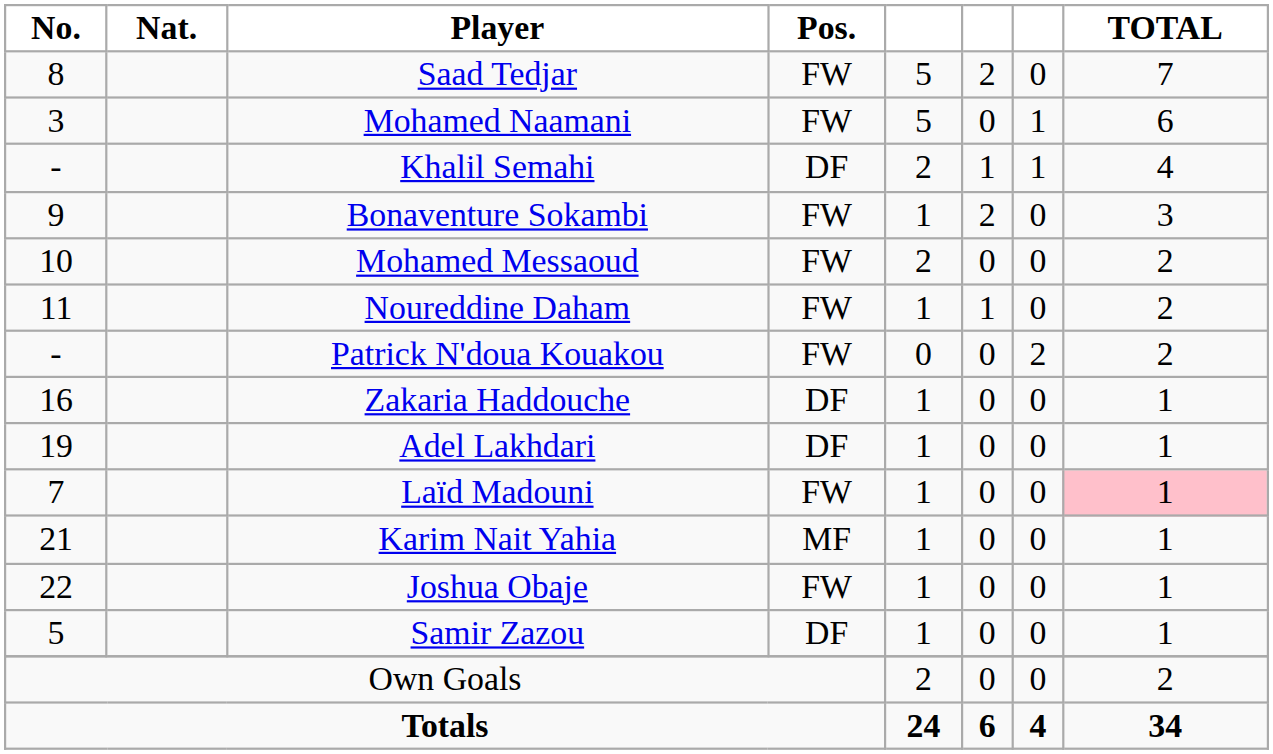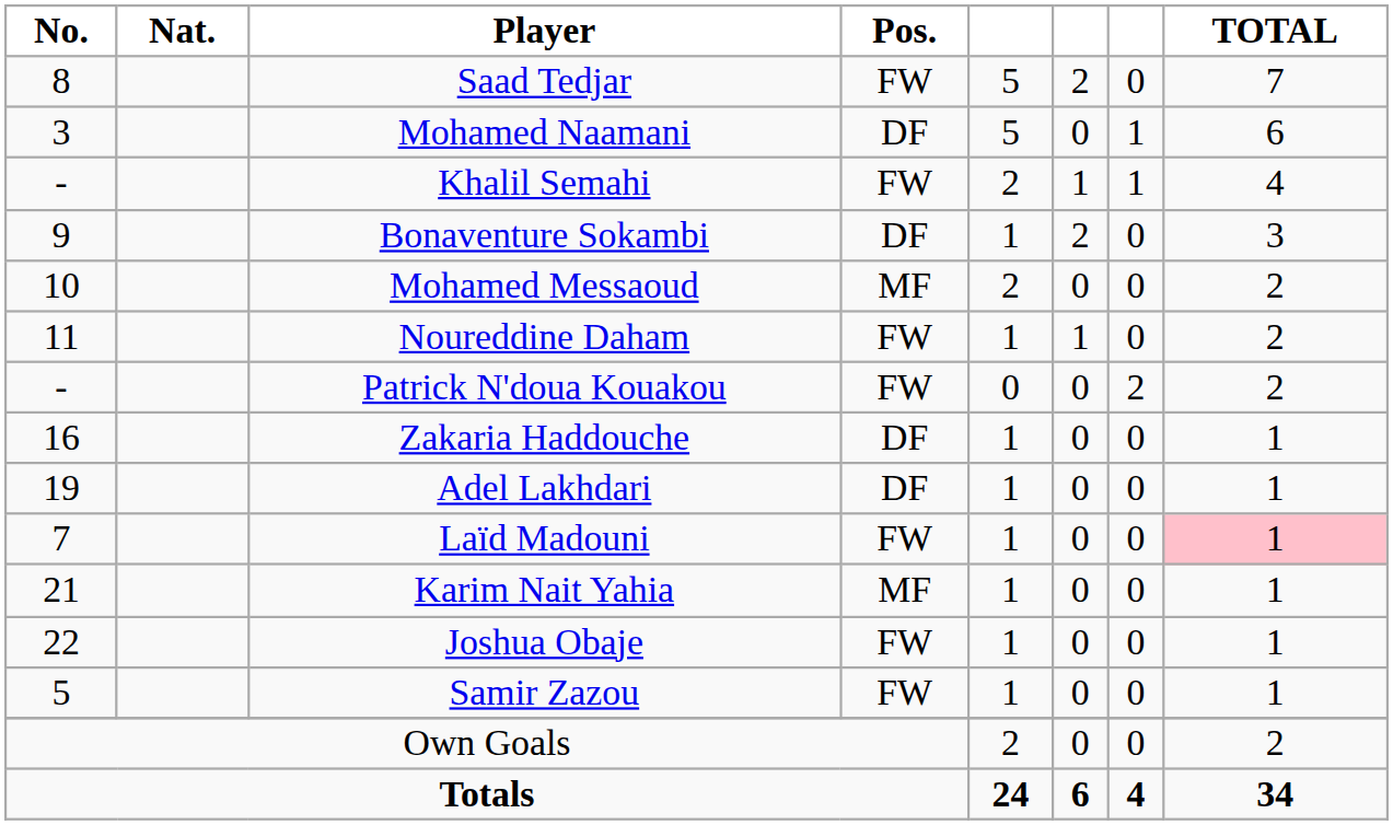Mohamed Naamani | Pos.: FW -> DF
Khalil Semahi | Pos.: DF -> FW
Bonaventure Sokambi | Pos.: FW -> DF
Mohamed Messaoud | Pos.: FW -> MF
Samir Zazou | Pos.: DF -> FW
